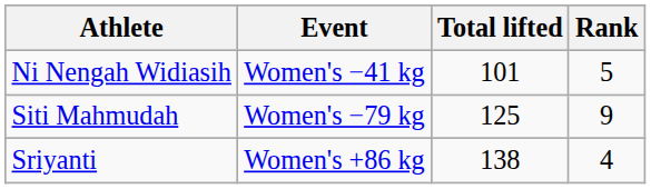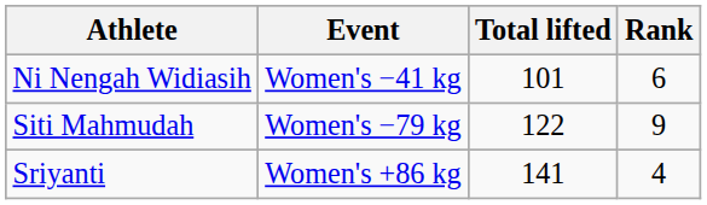Ni Nengah Widiasih | Rank: 5 -> 6
Siti Mahmudah | Total lifted: 125 -> 122
Sriyanti | Total lifted: 138 -> 141
